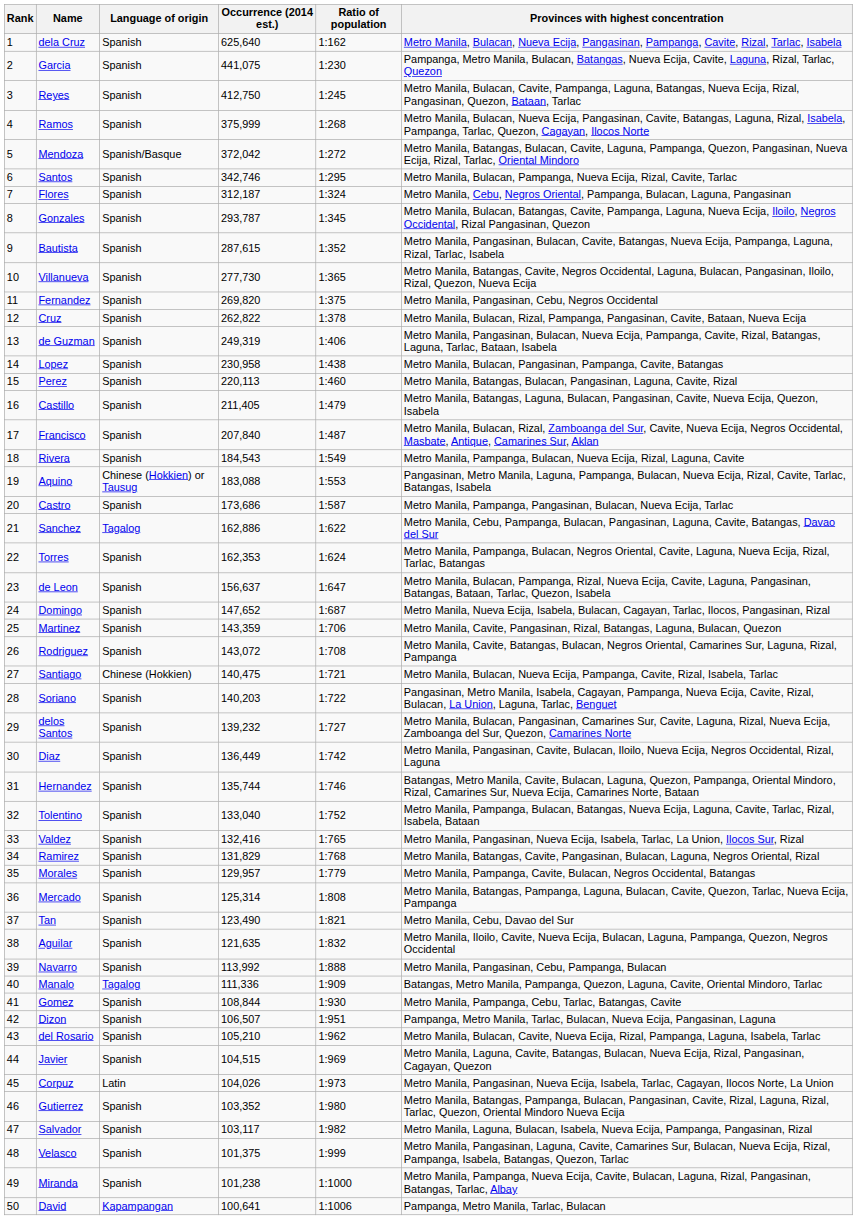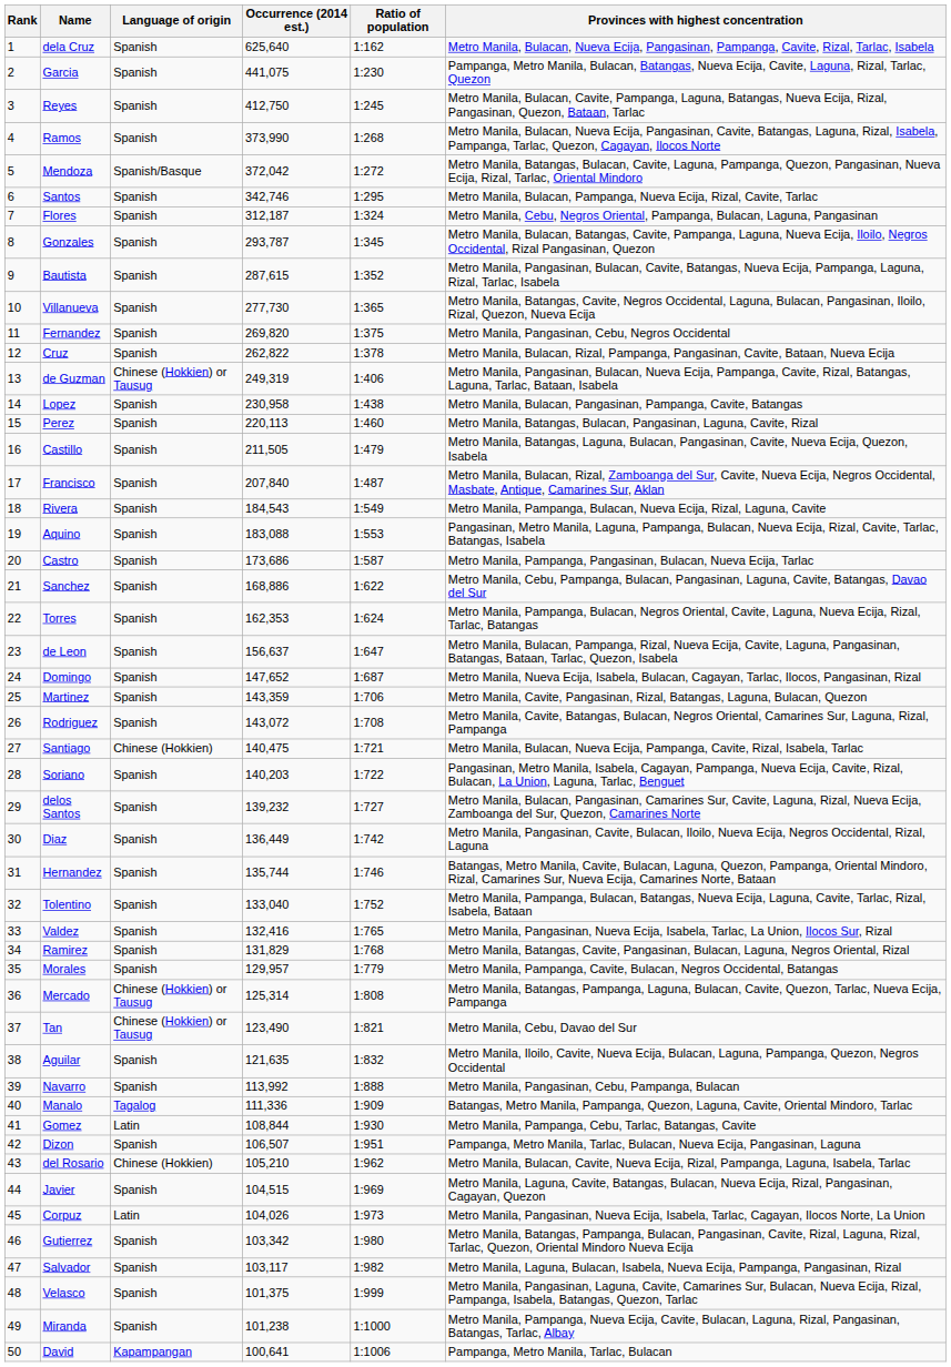Ramos | Occurrence (2014 est.): 375,999 -> 373,990
de Guzman | Language of origin: Spanish -> Chinese (Hokkien) or Tausug
Castillo | Occurrence (2014 est.): 211,405 -> 211,505
Aquino | Language of origin: Chinese (Hokkien) or Tausug -> Spanish
Sanchez | Language of origin: Tagalog -> Spanish
Sanchez | Occurrence (2014 est.): 162,886 -> 168,886
Mercado | Language of origin: Spanish -> Chinese (Hokkien) or Tausug
Tan | Language of origin: Spanish -> Chinese (Hokkien) or Tausug
Gomez | Language of origin: Spanish -> Latin
del Rosario | Language of origin: Spanish -> Chinese (Hokkien)
Gutierrez | Occurrence (2014 est.): 103,352 -> 103,342
